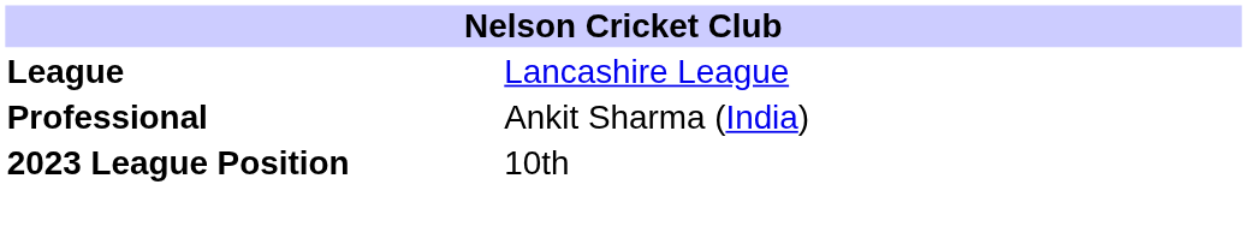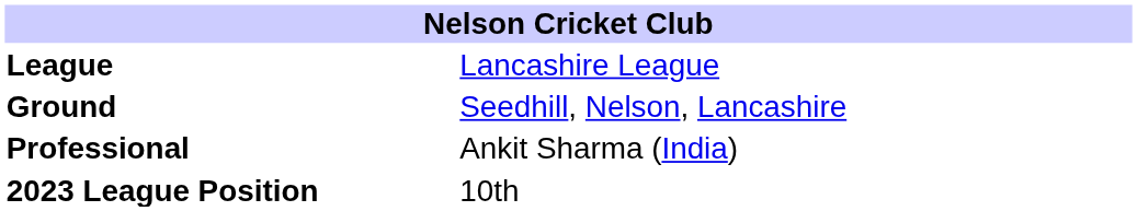+ row: Ground | Seedhill, Nelson, Lancashire
